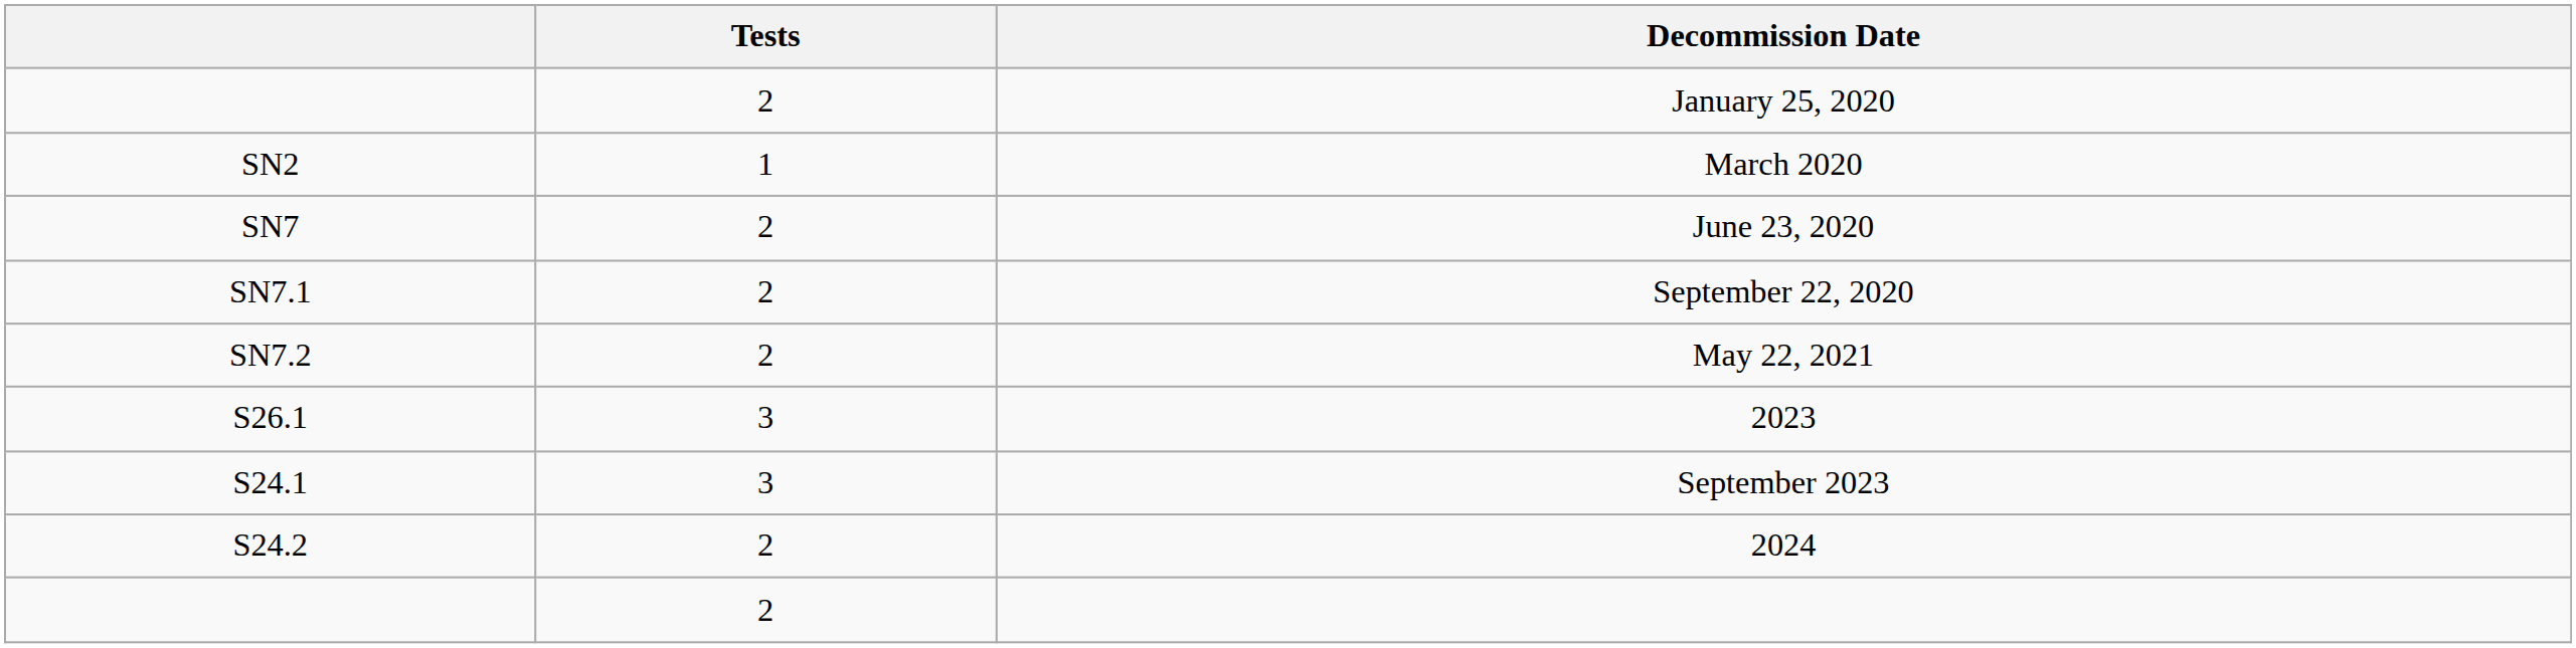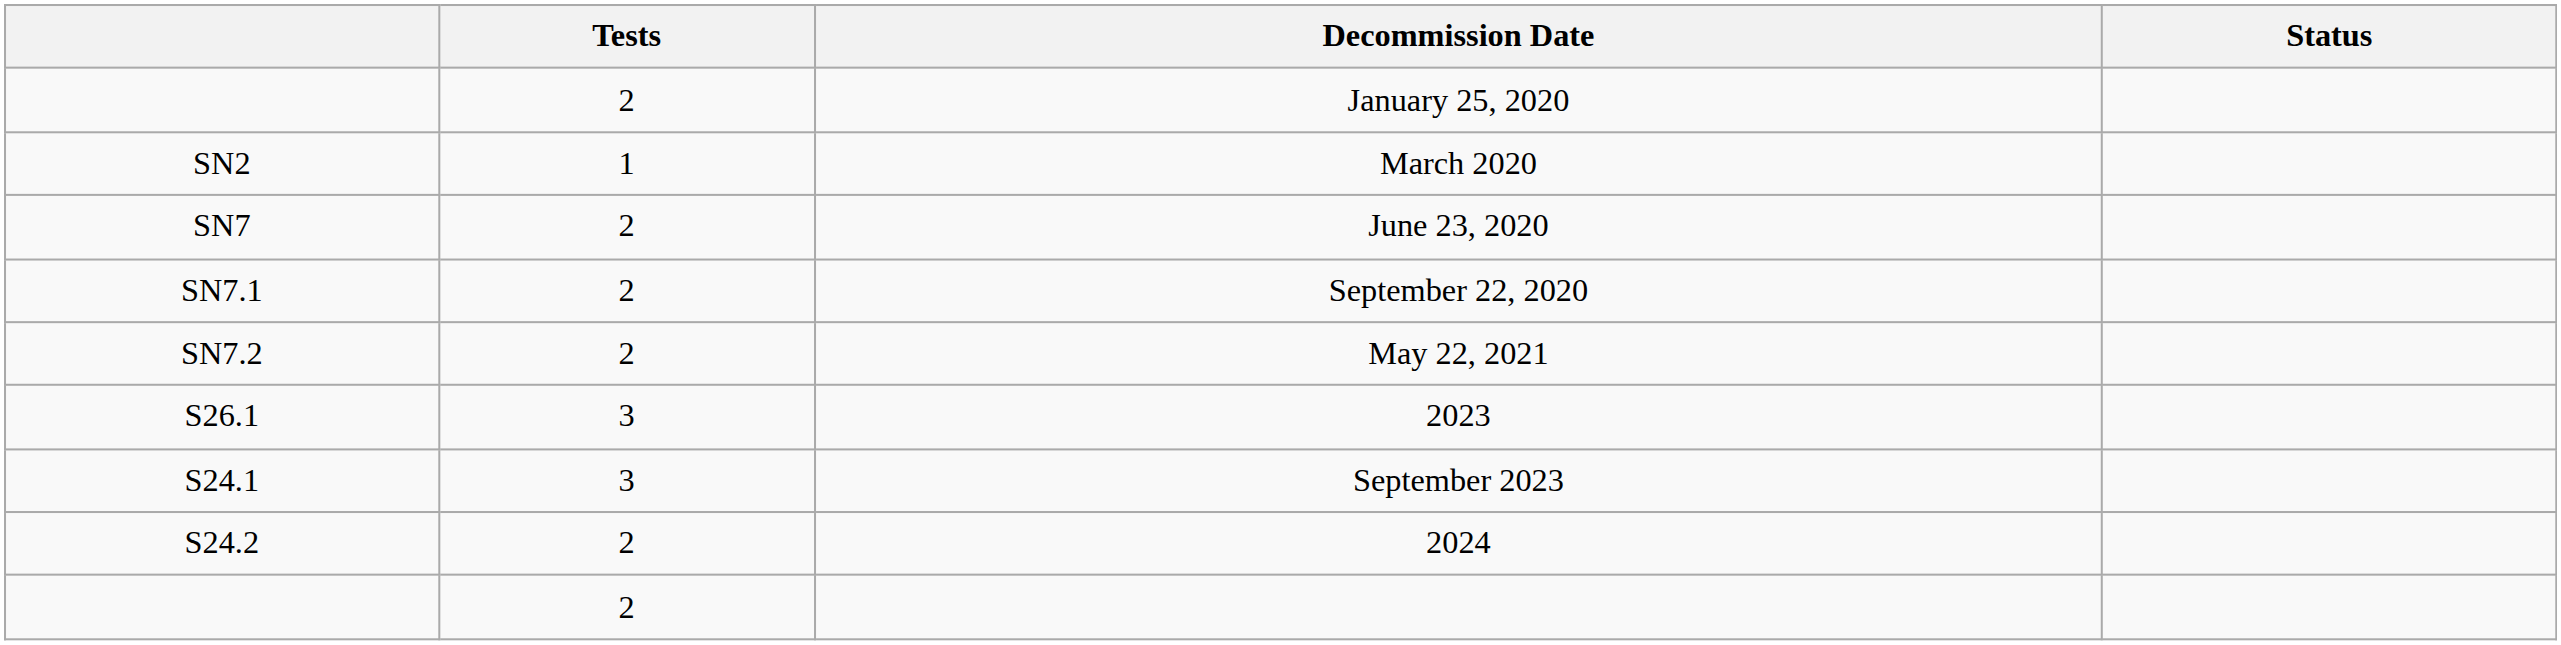+ column: Status
